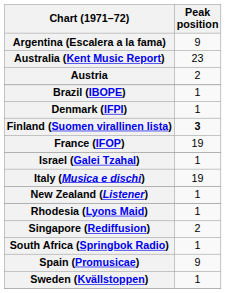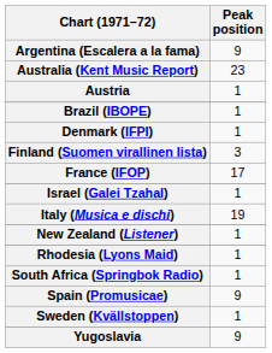Austria | Peak position: 2 -> 1
Finland (Suomen virallinen lista) | Peak position: bold -> normal
France (IFOP) | Peak position: 19 -> 17
- row: Singapore (Rediffusion) | 2
+ row: Yugoslavia | 9
